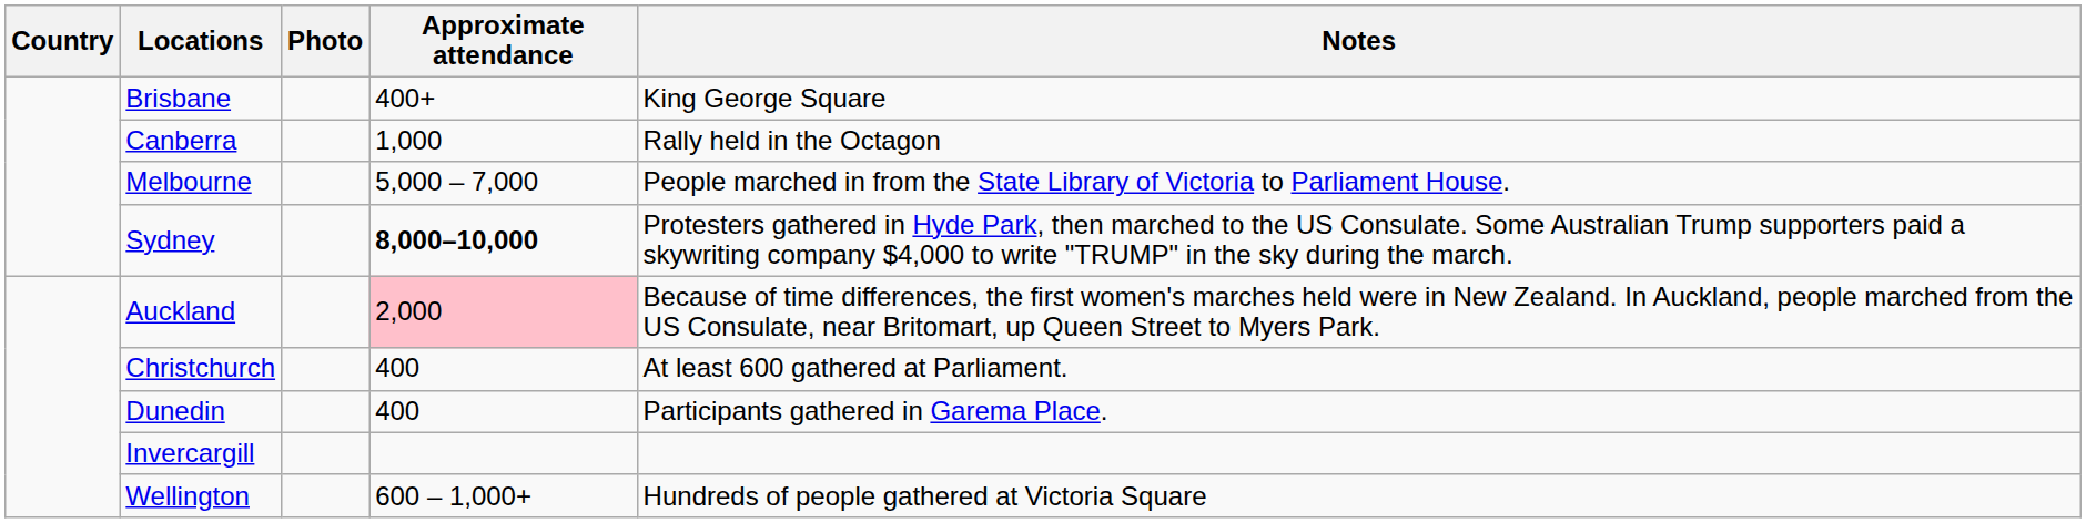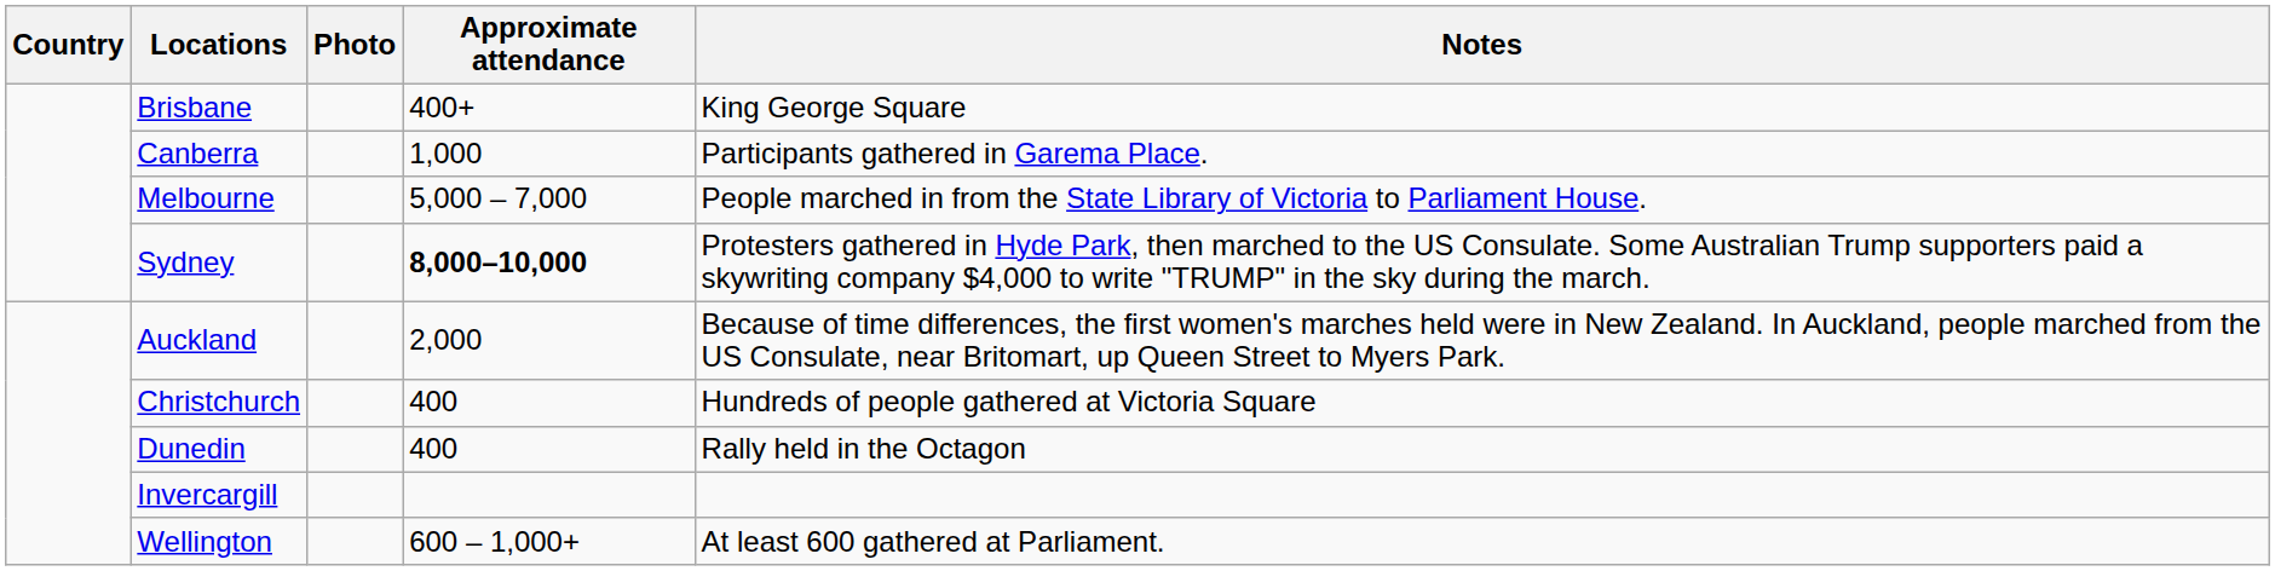Canberra | Notes: Rally held in the Octagon -> Participants gathered in Garema Place.
Auckland | Approximate attendance: pink background -> no background
Christchurch | Notes: At least 600 gathered at Parliament. -> Hundreds of people gathered at Victoria Square
Dunedin | Notes: Participants gathered in Garema Place. -> Rally held in the Octagon
Wellington | Notes: Hundreds of people gathered at Victoria Square -> At least 600 gathered at Parliament.
